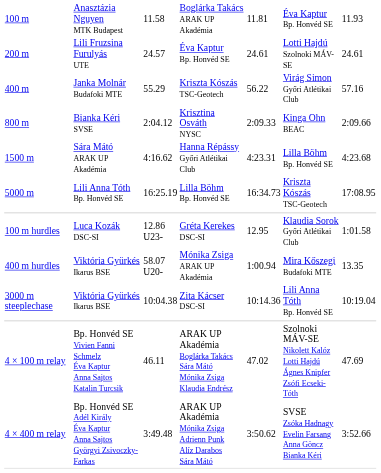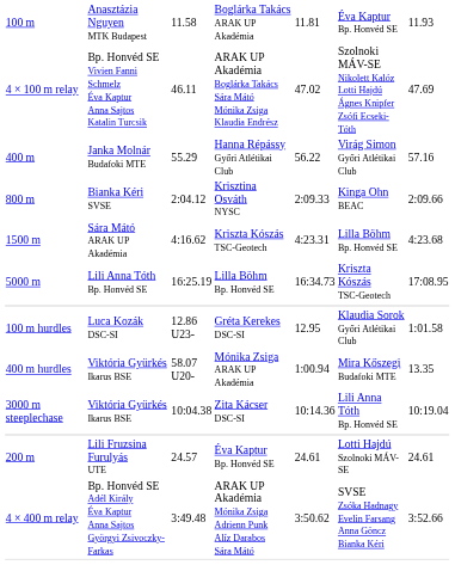rows swapped: 200 m <-> 4 × 100 m relay
400 m | column 4: Kriszta Kószás TSC-Geotech -> Hanna Répássy Győri Atlétikai Club
1500 m | column 4: Hanna Répássy Győri Atlétikai Club -> Kriszta Kószás TSC-Geotech
